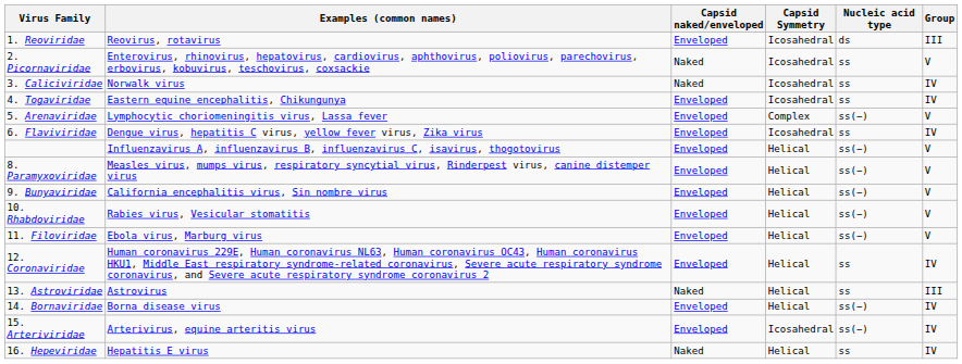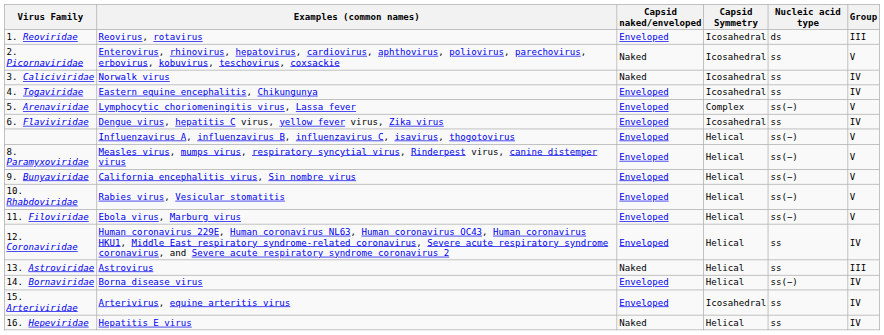15. Arteriviridae | Nucleic acid type: ss(−) -> ss
